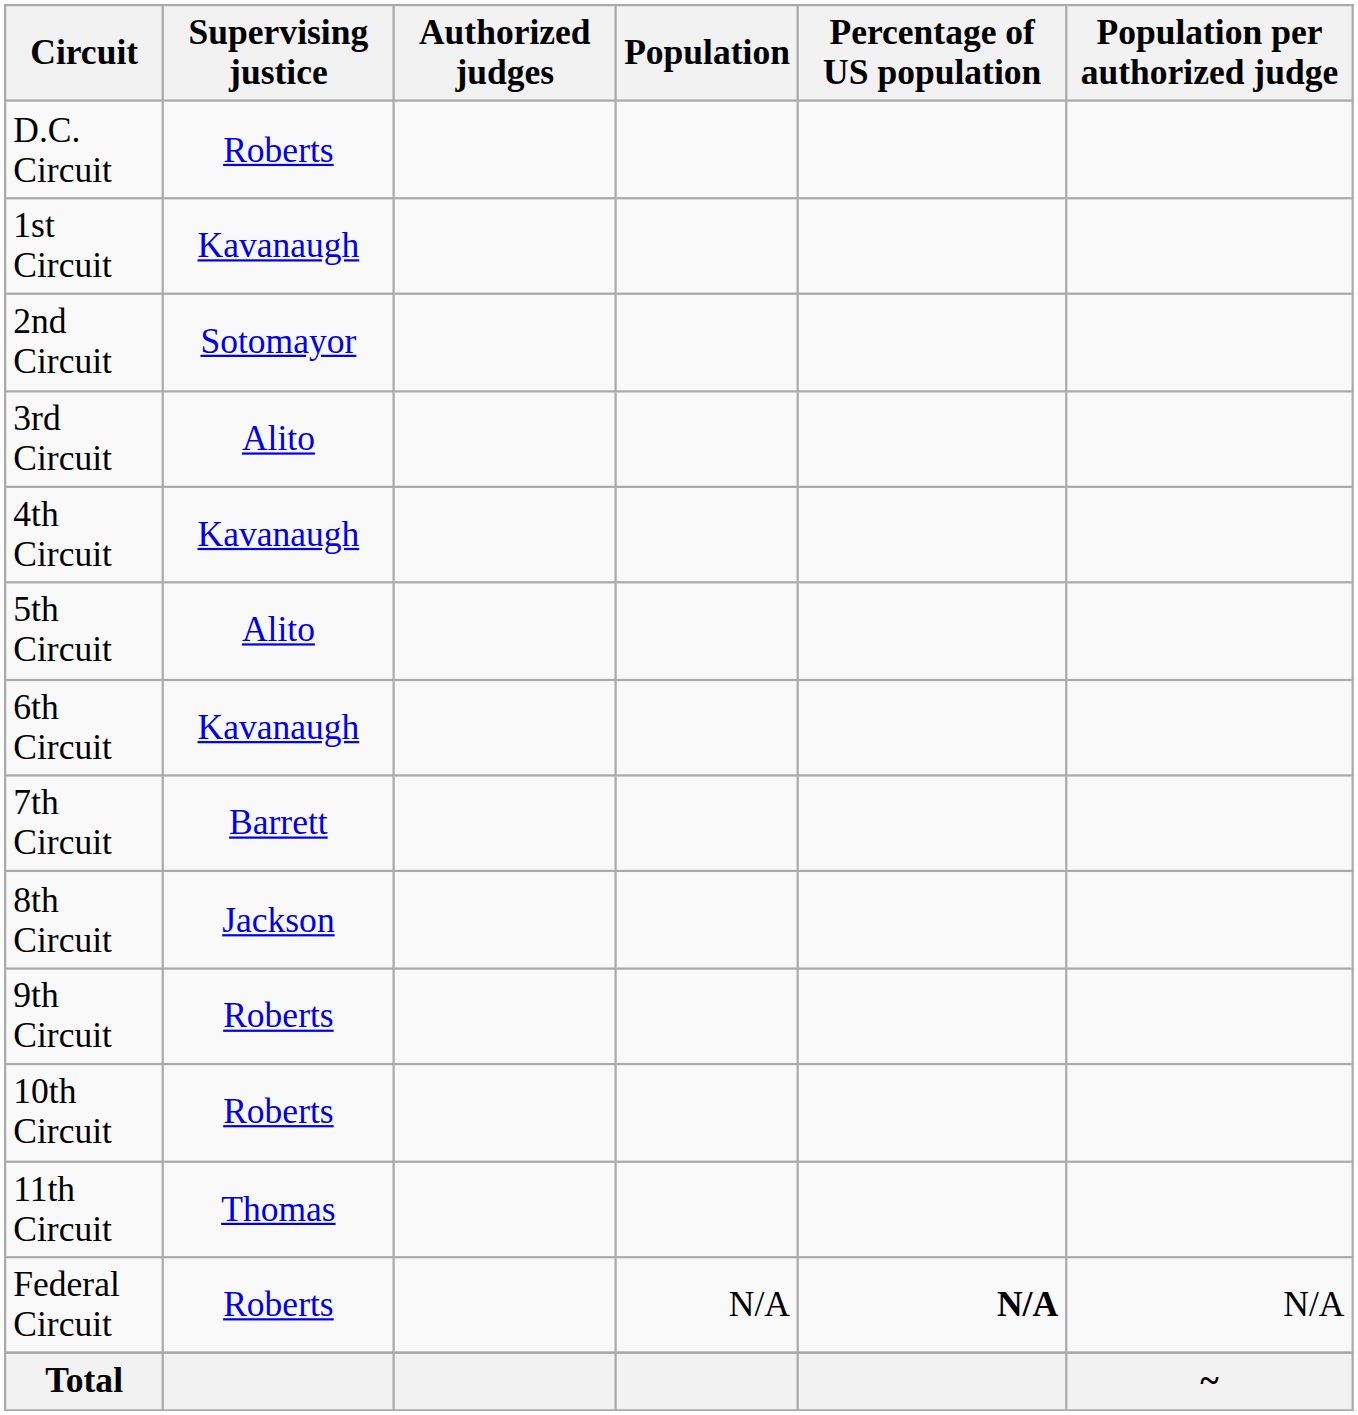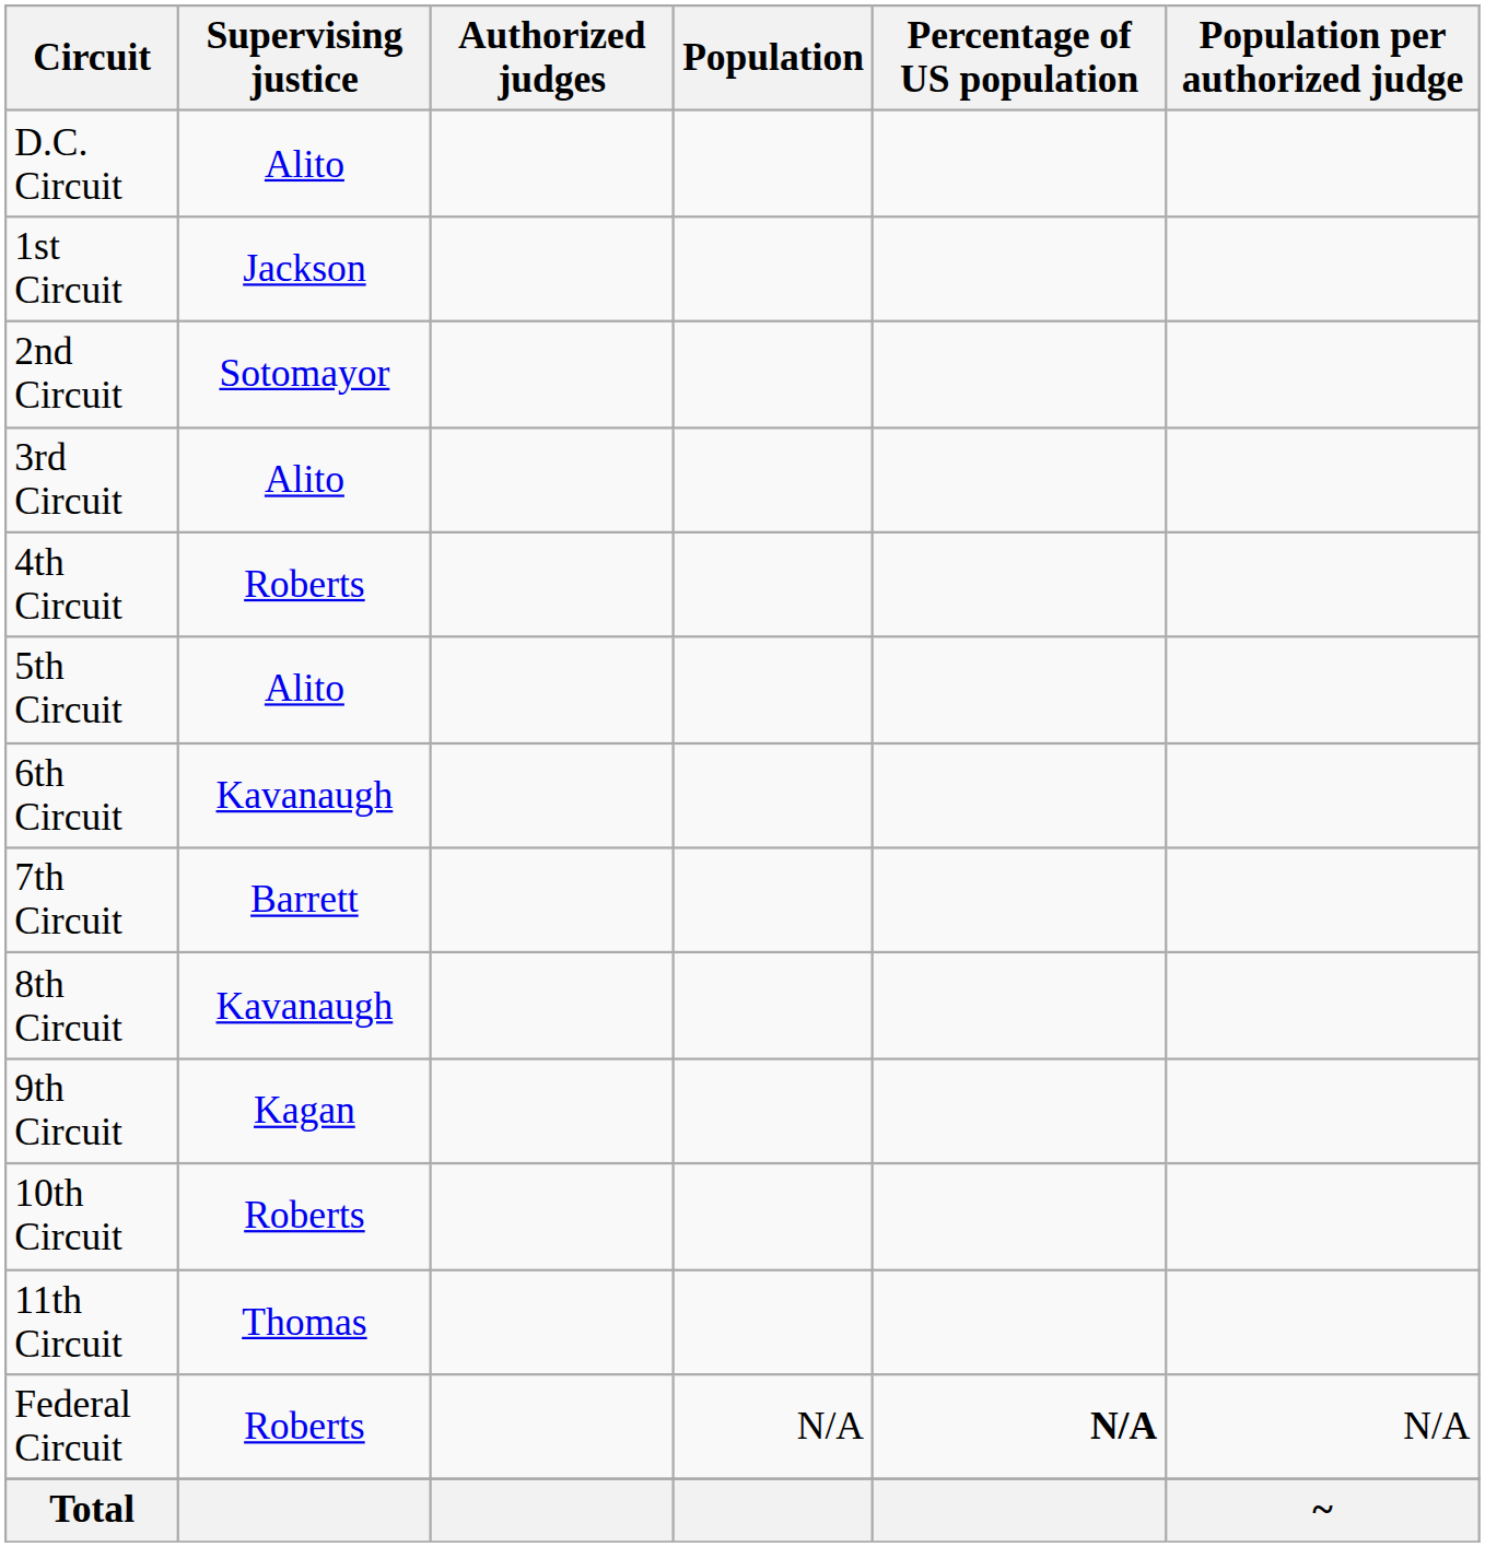D.C. Circuit | Supervising justice: Roberts -> Alito
1st Circuit | Supervising justice: Kavanaugh -> Jackson
4th Circuit | Supervising justice: Kavanaugh -> Roberts
8th Circuit | Supervising justice: Jackson -> Kavanaugh
9th Circuit | Supervising justice: Roberts -> Kagan
